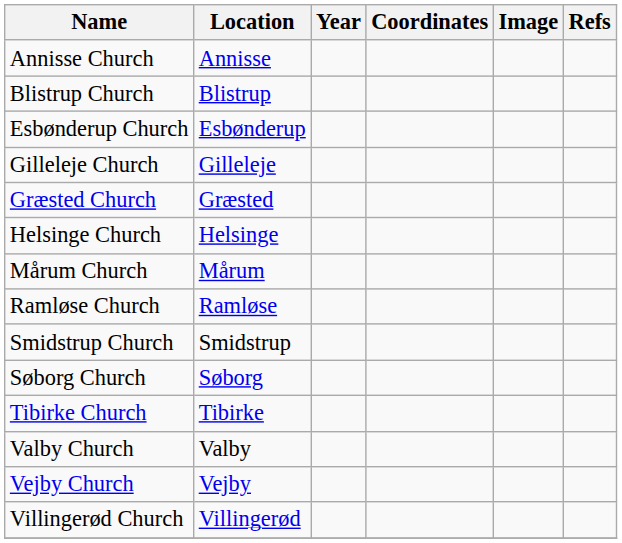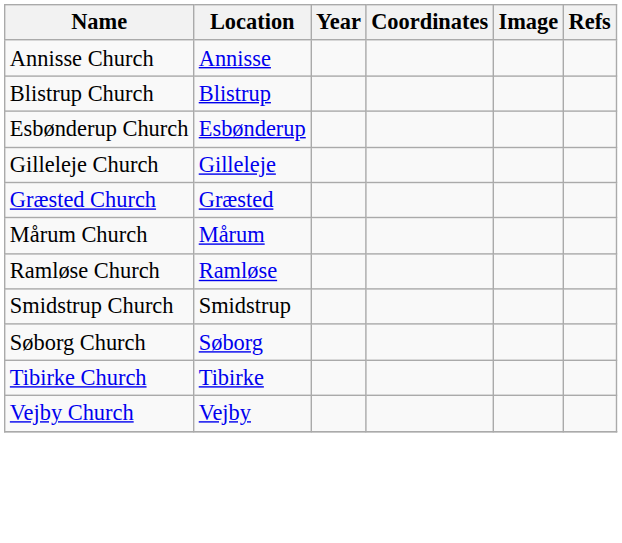- row: Helsinge Church | Helsinge
- row: Valby Church | Valby
- row: Villingerød Church | Villingerød
